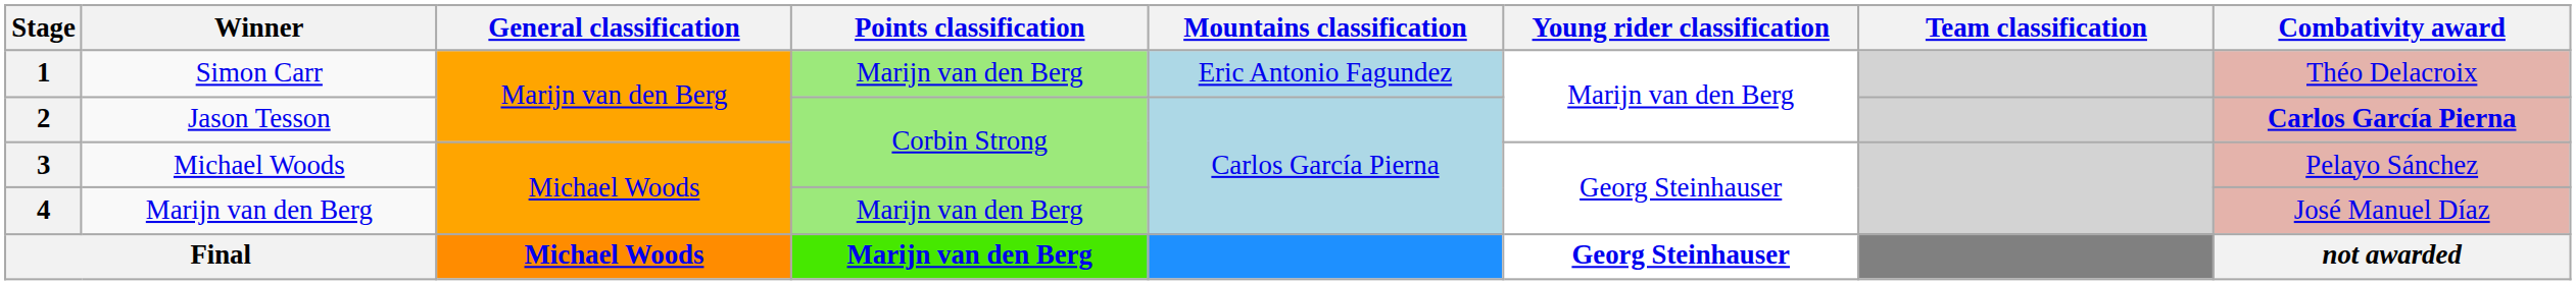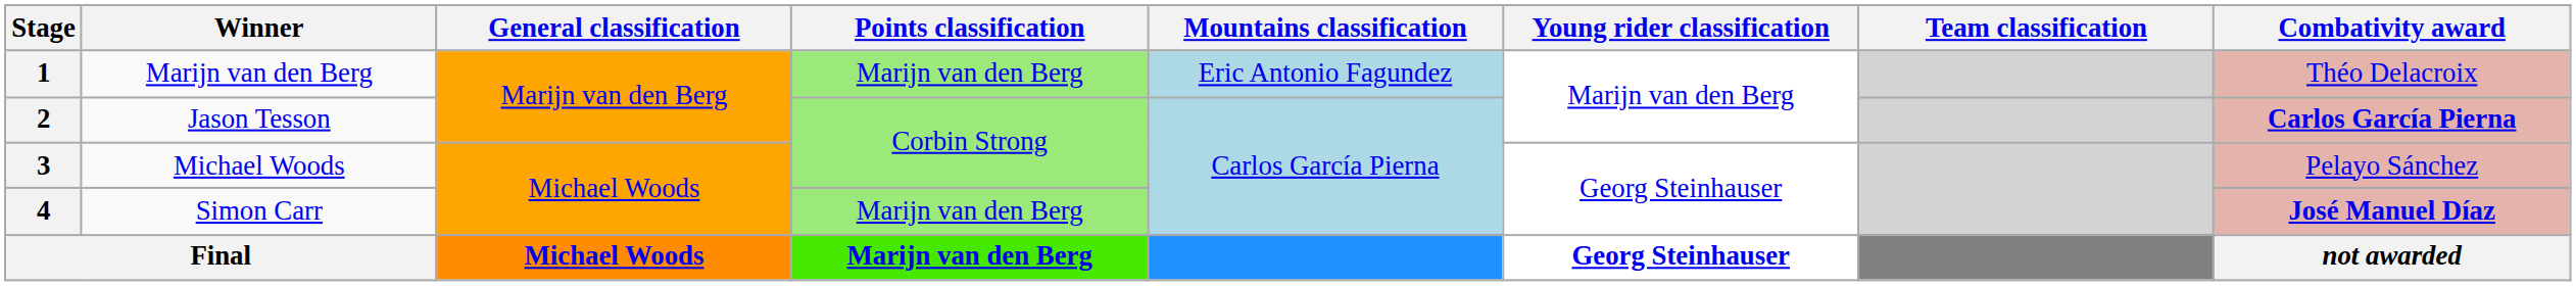1 | Winner: Simon Carr -> Marijn van den Berg
4 | Winner: Marijn van den Berg -> Simon Carr
4 | Combativity award: normal -> bold
